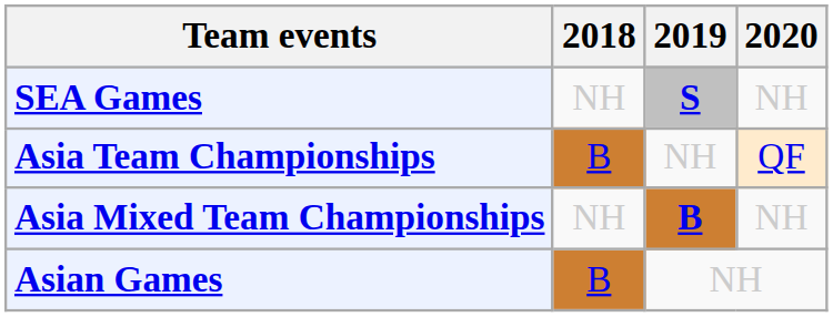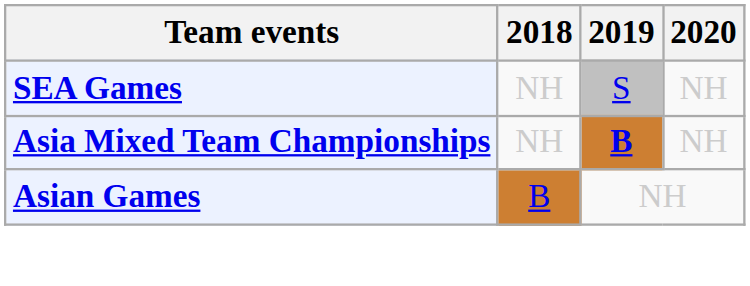SEA Games | 2019: bold -> normal
- row: Asia Team Championships | B | NH | QF
